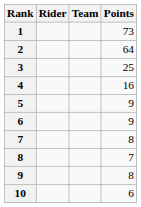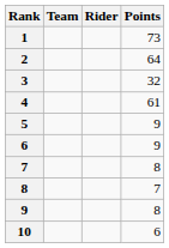columns swapped: Rider <-> Team
3 | Points: 25 -> 32
4 | Points: 16 -> 61
